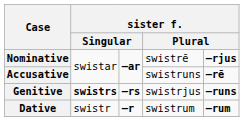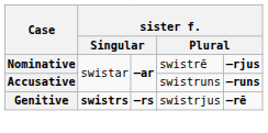Accusative | column 5: –rē -> –runs
Genitive | column 5: –runs -> –rē
- row: Dative | swistr | –r | swistrum | –rum
